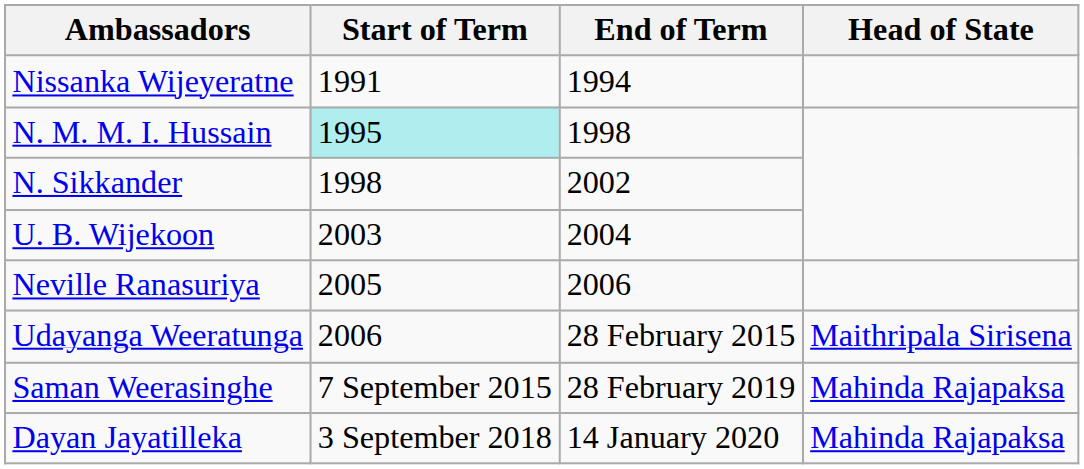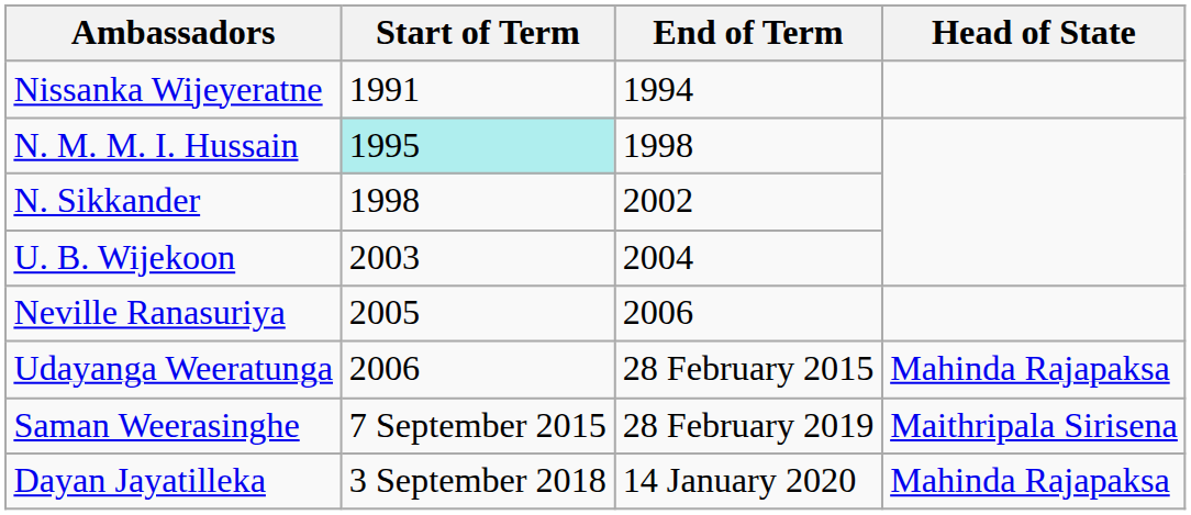Udayanga Weeratunga | Head of State: Maithripala Sirisena -> Mahinda Rajapaksa
Saman Weerasinghe | Head of State: Mahinda Rajapaksa -> Maithripala Sirisena
